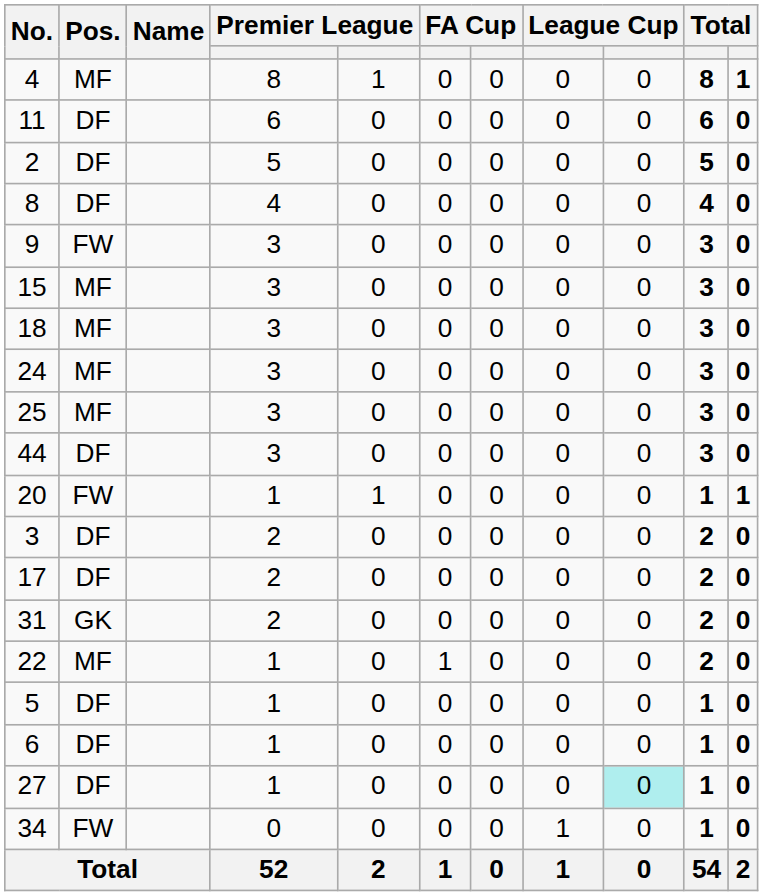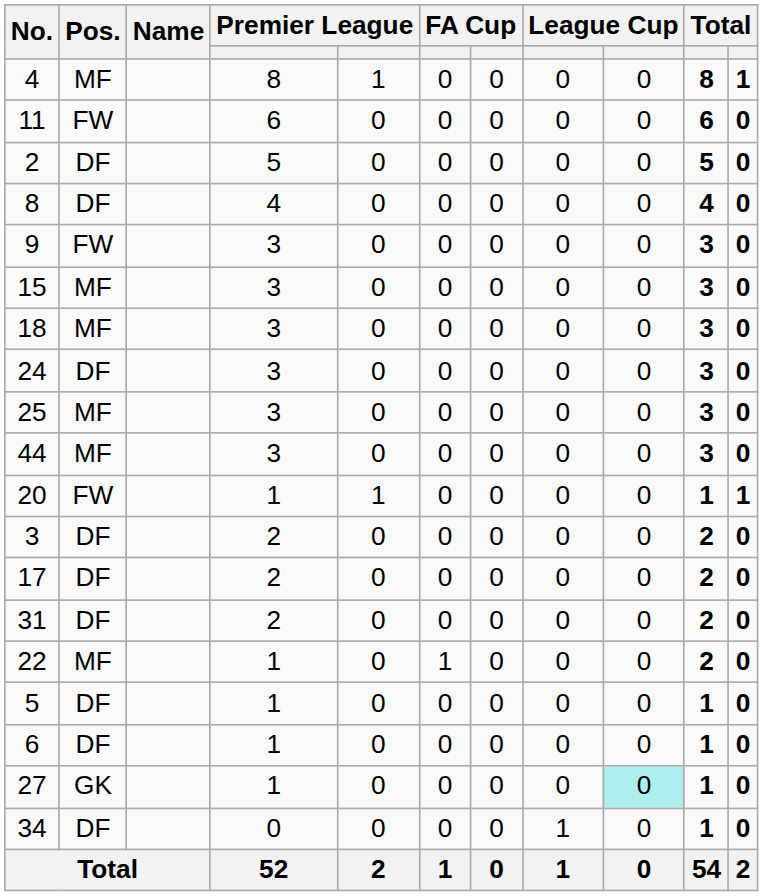11 | Pos.: DF -> FW
24 | Pos.: MF -> DF
44 | Pos.: DF -> MF
31 | Pos.: GK -> DF
27 | Pos.: DF -> GK
34 | Pos.: FW -> DF
